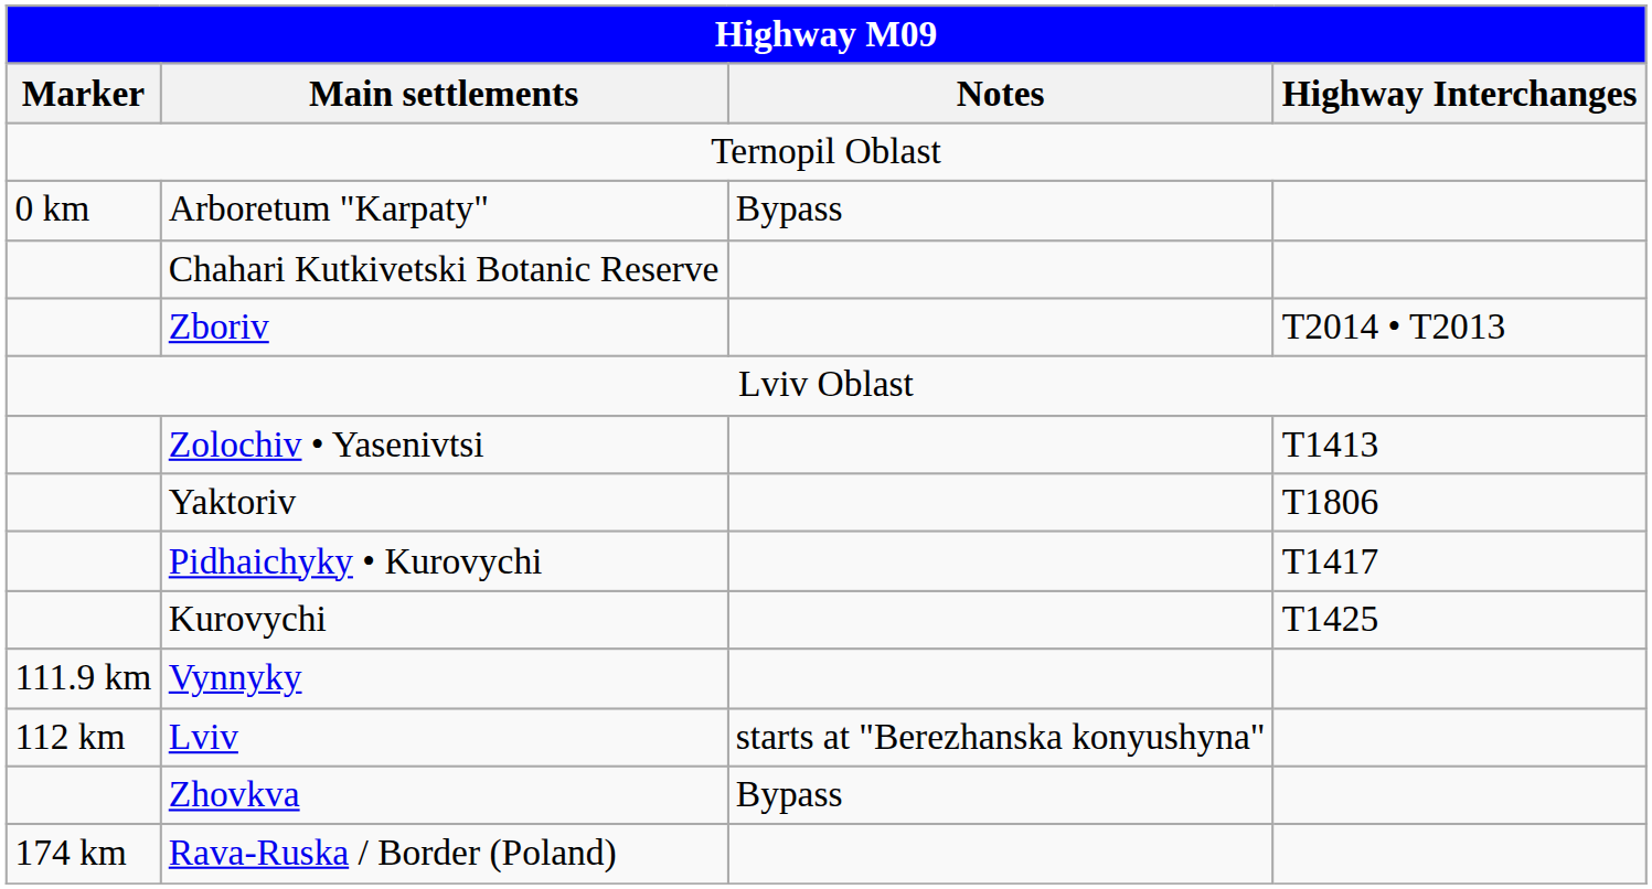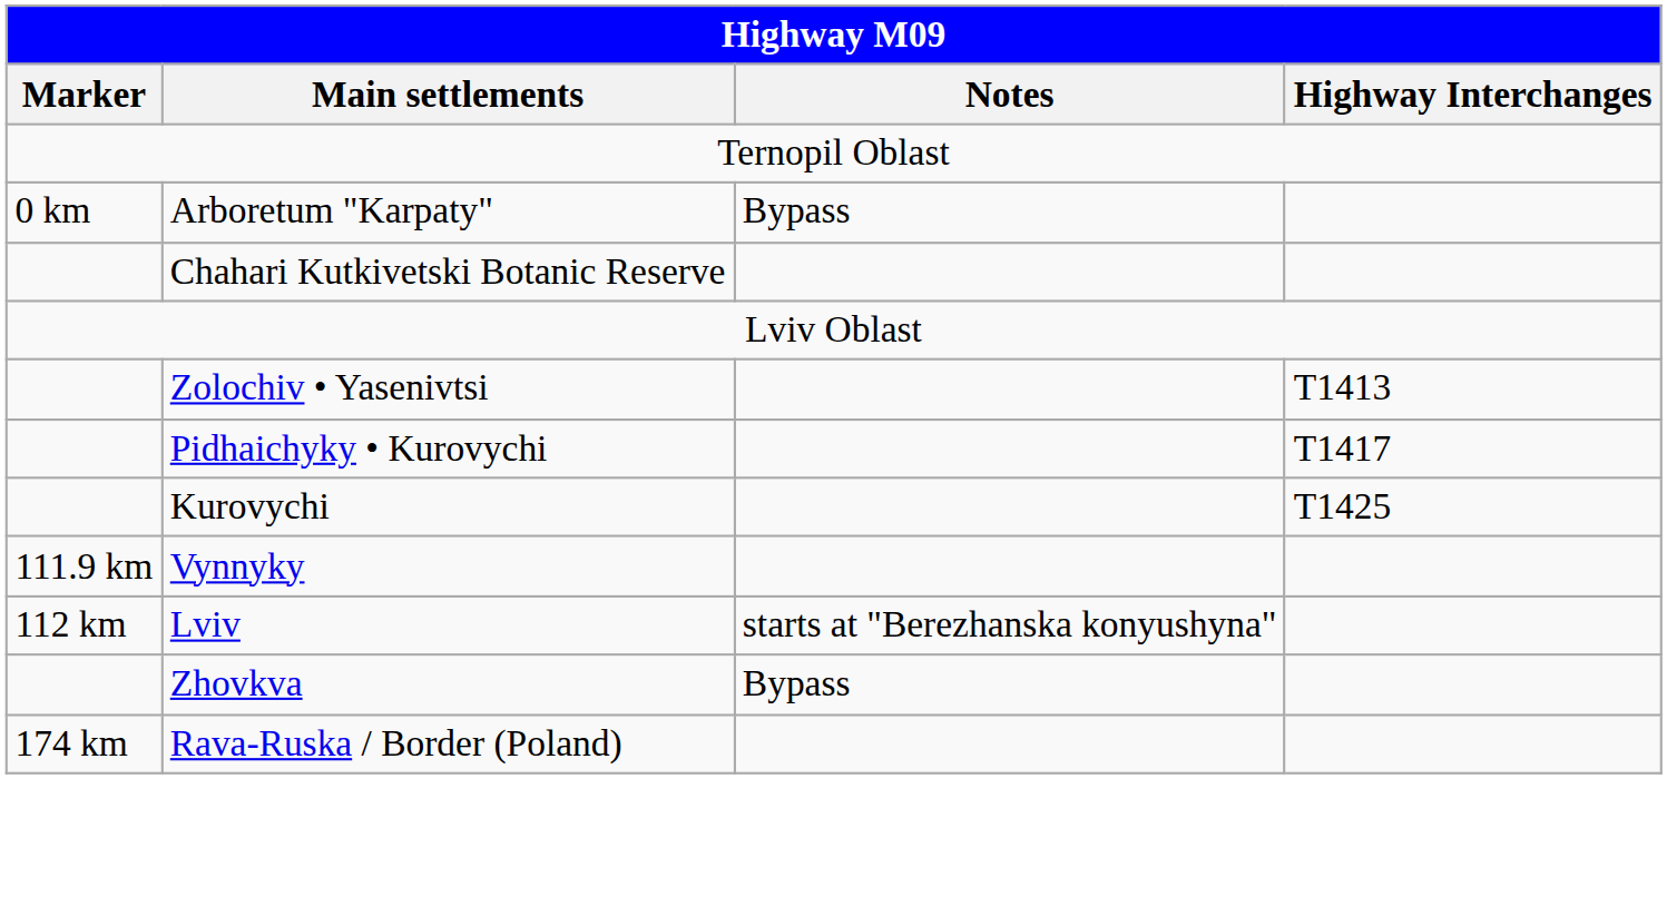- row: Zboriv | T2014 • T2013
- row: Yaktoriv | T1806
